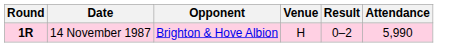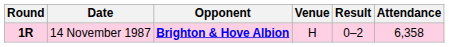14 November 1987 | Opponent: normal -> bold
14 November 1987 | Attendance: 5,990 -> 6,358
